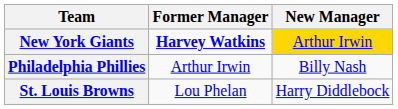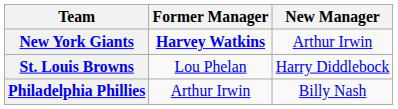New York Giants | New Manager: gold background -> no background
rows swapped: Philadelphia Phillies <-> St. Louis Browns
